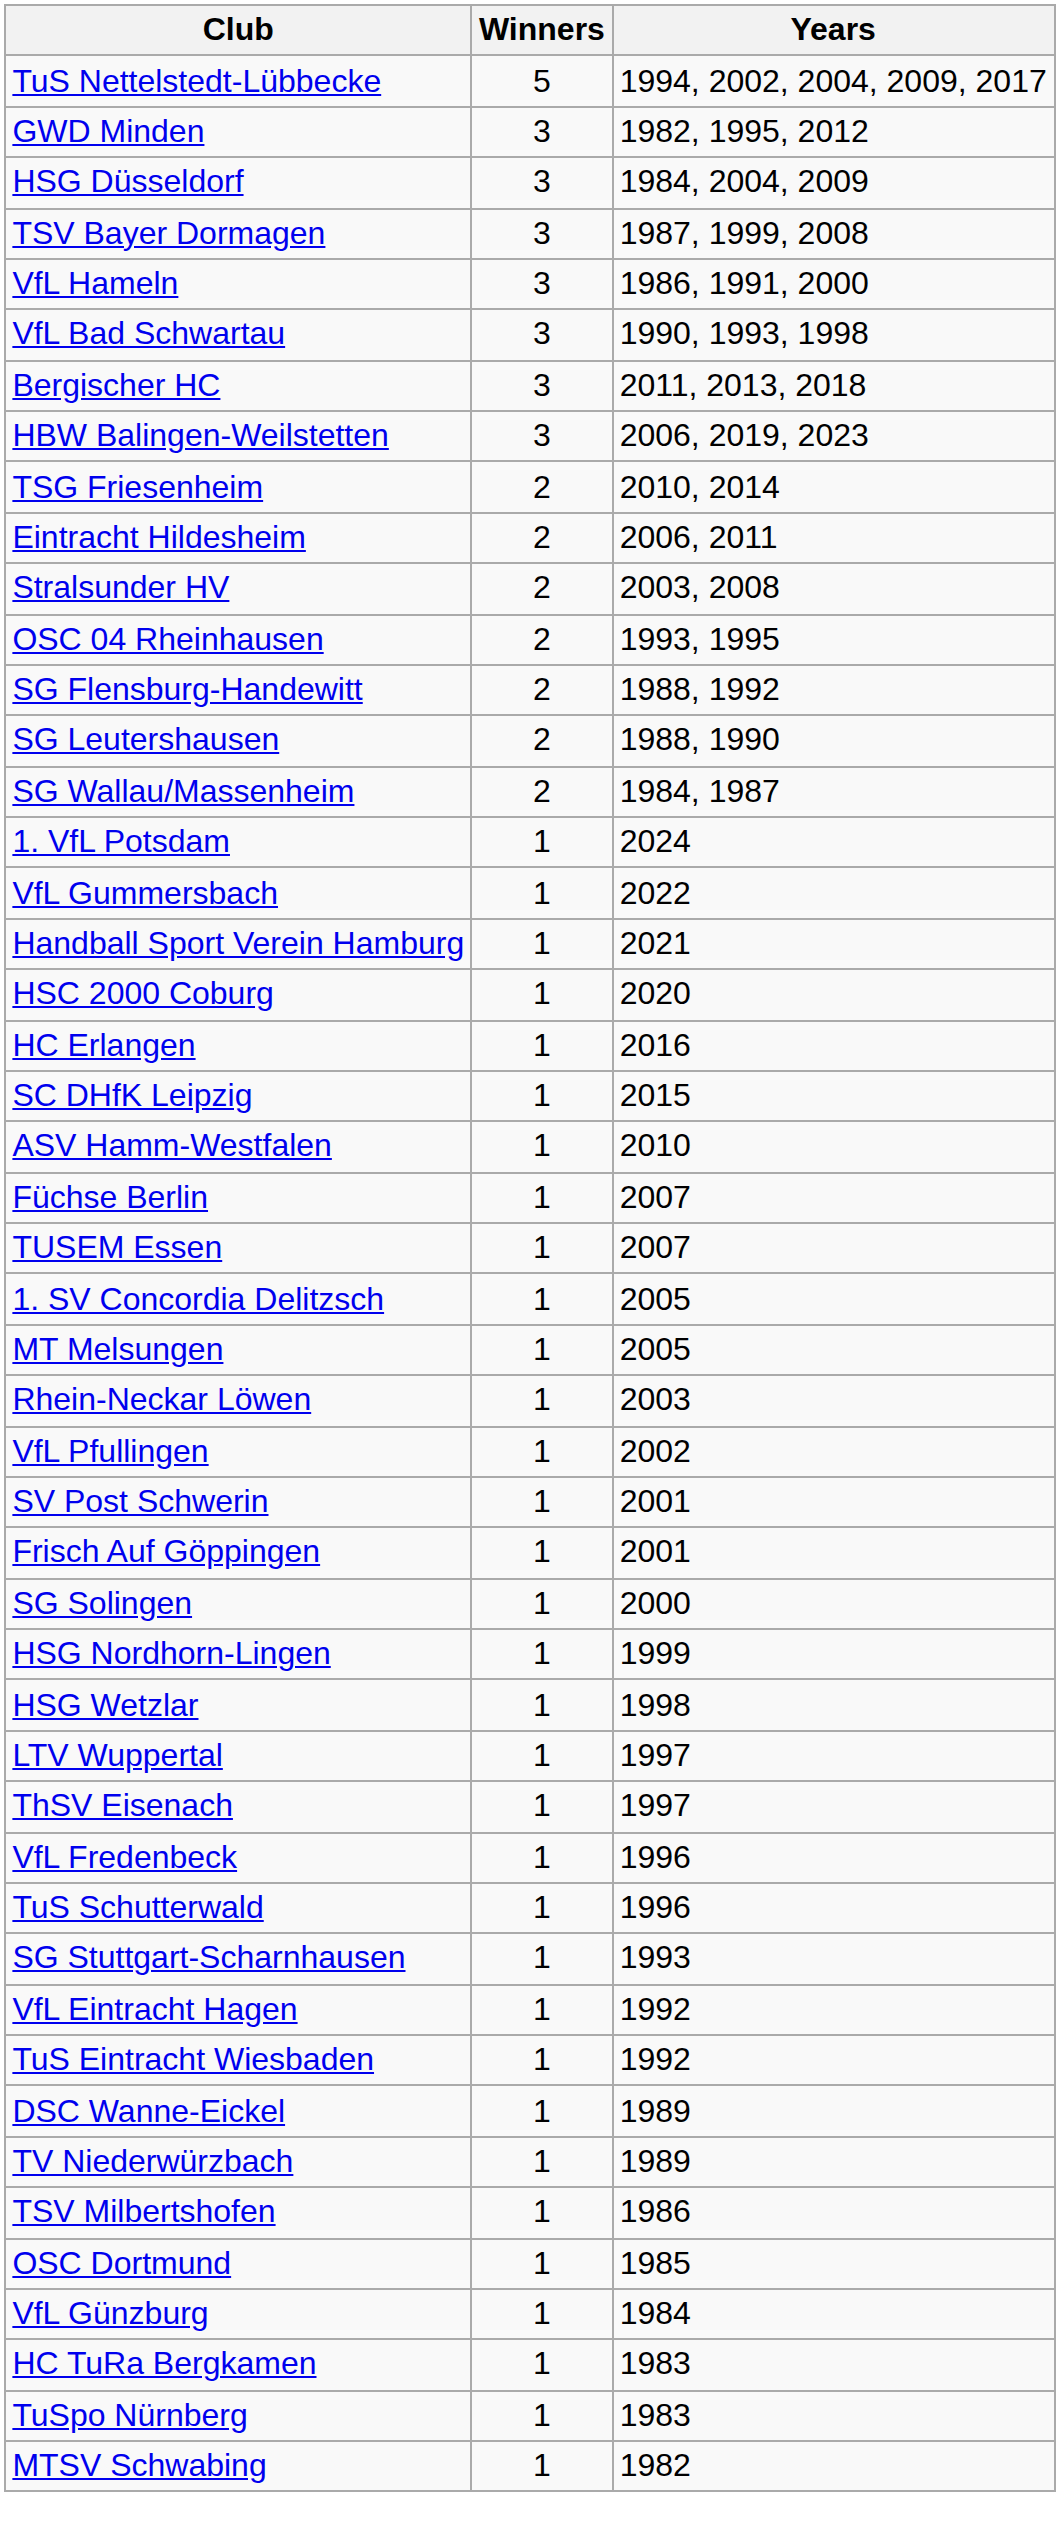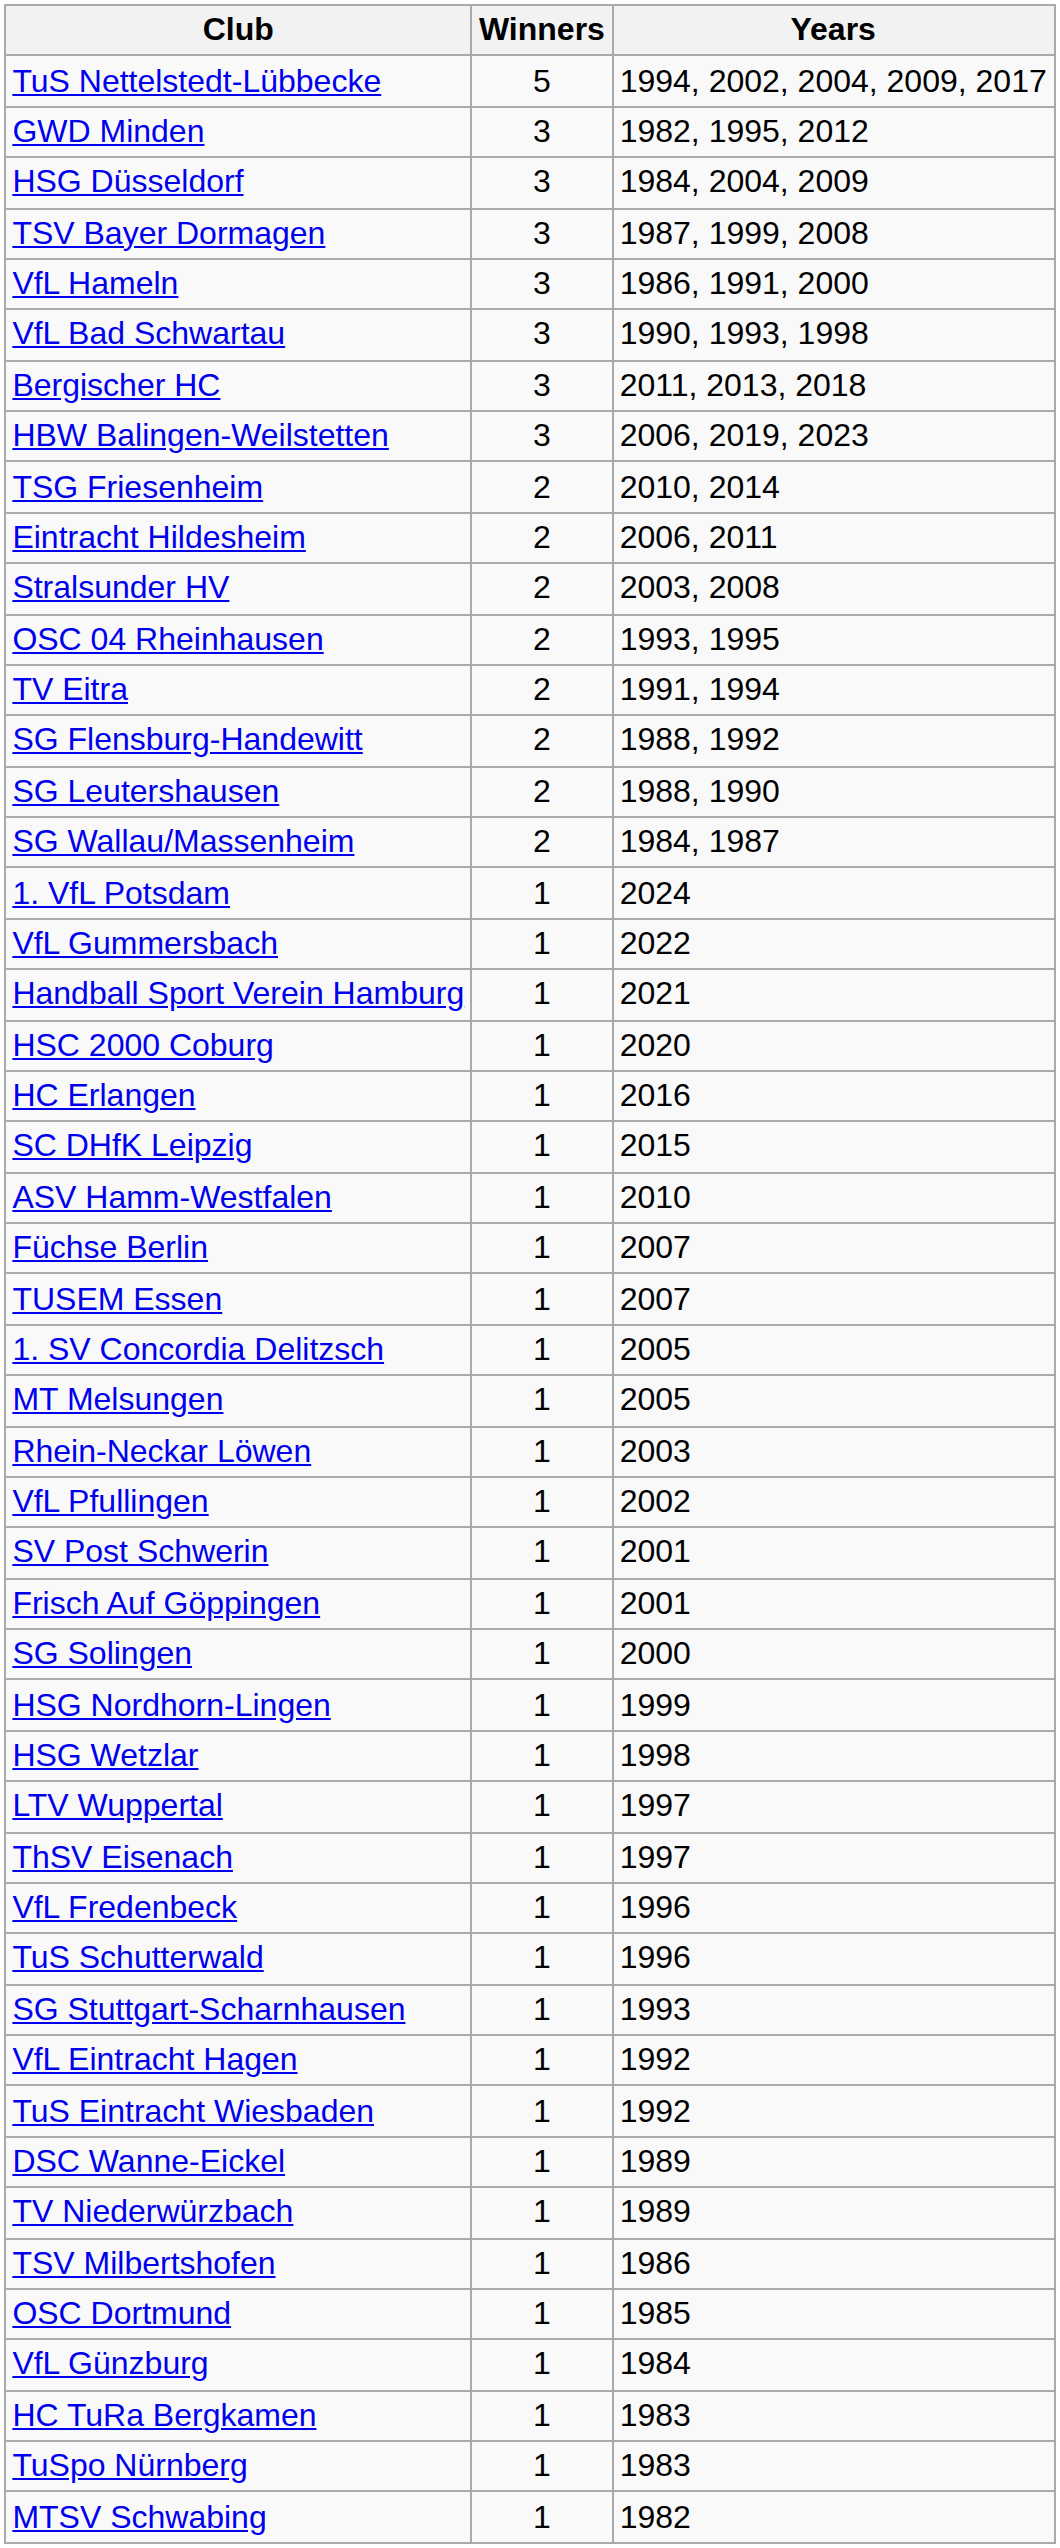+ row: TV Eitra | 2 | 1991, 1994
